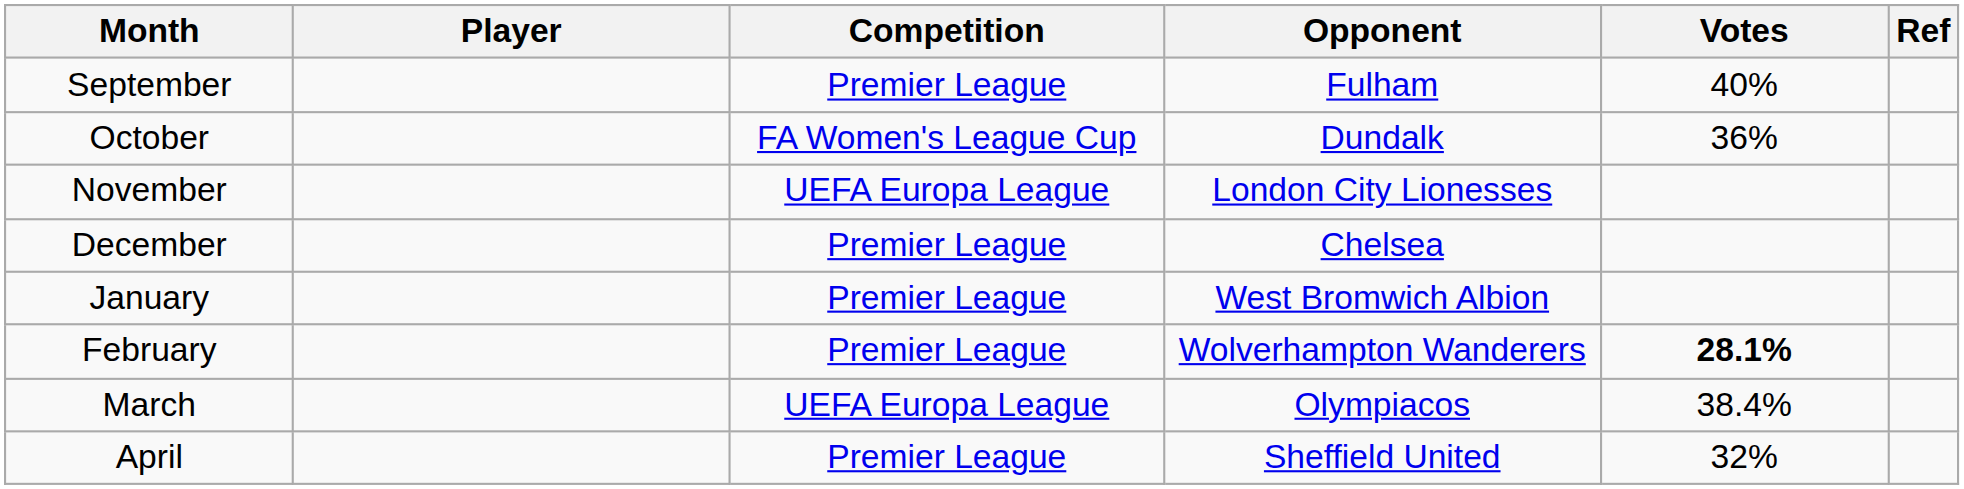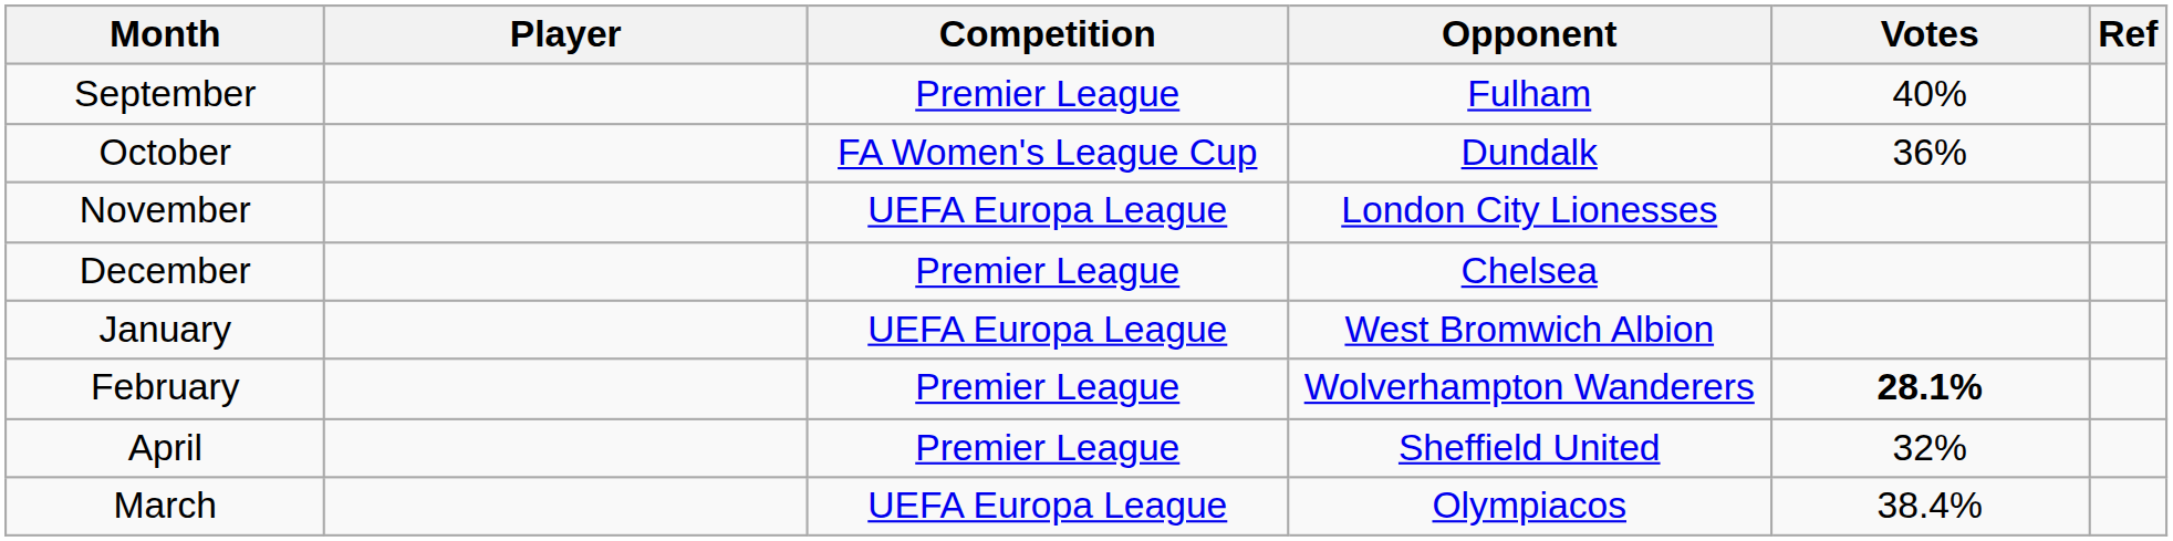January | Competition: Premier League -> UEFA Europa League
rows swapped: March <-> April
